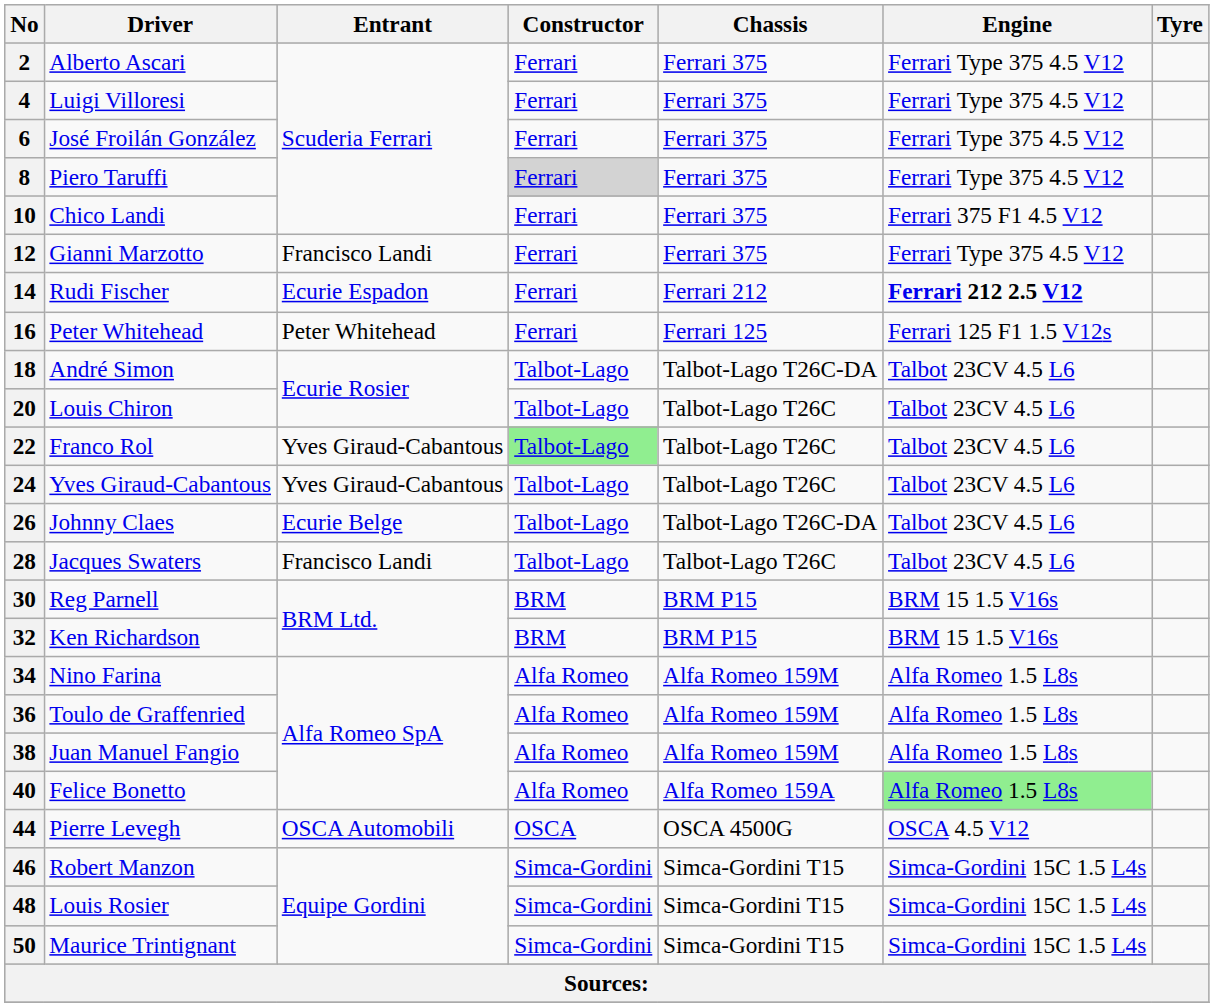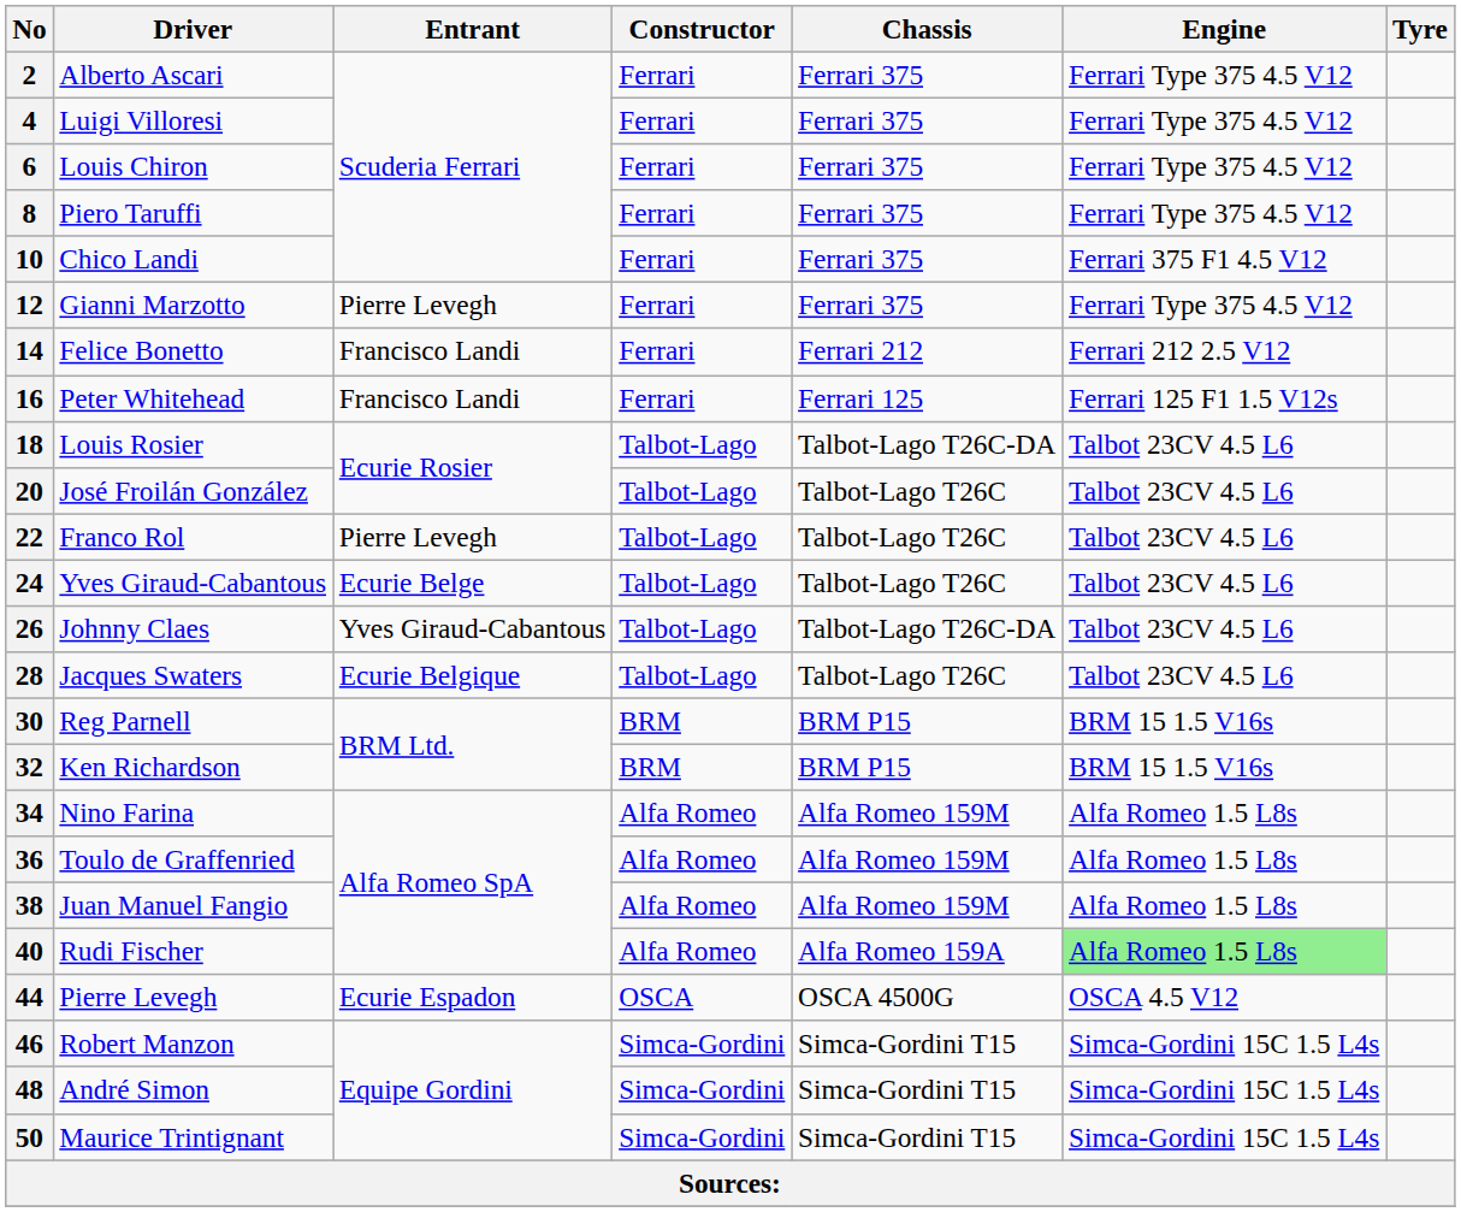6 | Driver: José Froilán González -> Louis Chiron
8 | Constructor: lightgrey background -> no background
12 | Entrant: Francisco Landi -> Pierre Levegh
14 | Driver: Rudi Fischer -> Felice Bonetto
14 | Entrant: Ecurie Espadon -> Francisco Landi
14 | Engine: bold -> normal
16 | Entrant: Peter Whitehead -> Francisco Landi
18 | Driver: André Simon -> Louis Rosier
20 | Driver: Louis Chiron -> José Froilán González
22 | Entrant: Yves Giraud-Cabantous -> Pierre Levegh
22 | Constructor: lightgreen background -> no background
24 | Entrant: Yves Giraud-Cabantous -> Ecurie Belge
26 | Entrant: Ecurie Belge -> Yves Giraud-Cabantous
28 | Entrant: Francisco Landi -> Ecurie Belgique
40 | Driver: Felice Bonetto -> Rudi Fischer
44 | Entrant: OSCA Automobili -> Ecurie Espadon
48 | Driver: Louis Rosier -> André Simon
